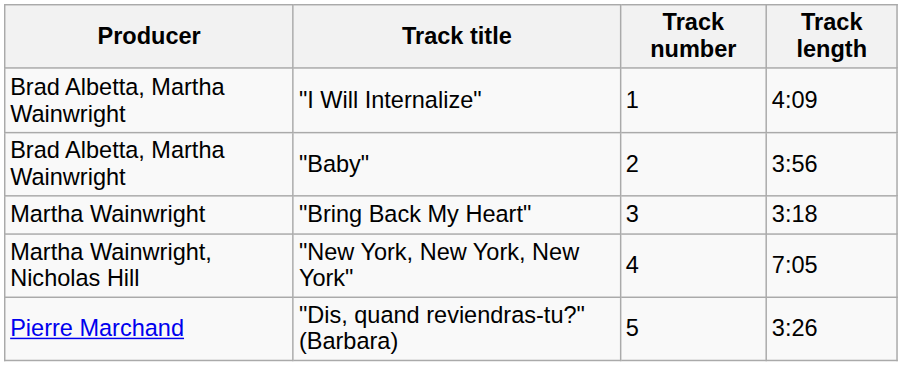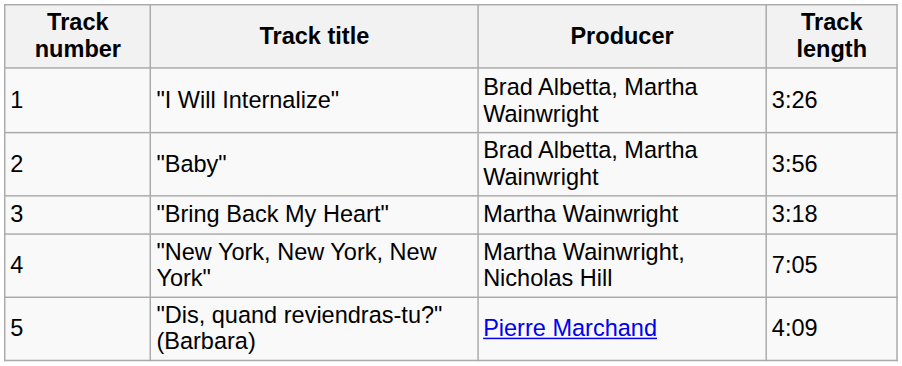columns swapped: Track number <-> Producer
"I Will Internalize" | Track length: 4:09 -> 3:26
"Dis, quand reviendras-tu?" (Barbara) | Track length: 3:26 -> 4:09
